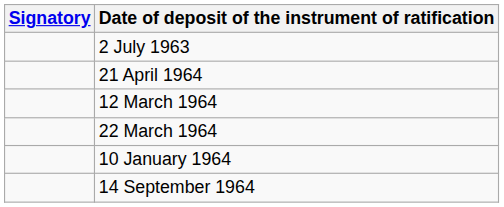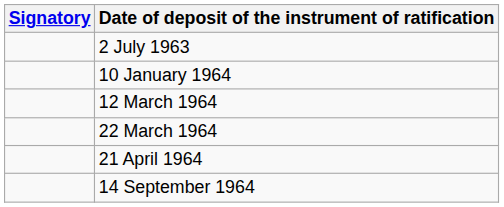rows swapped: 10 January 1964 <-> 21 April 1964
